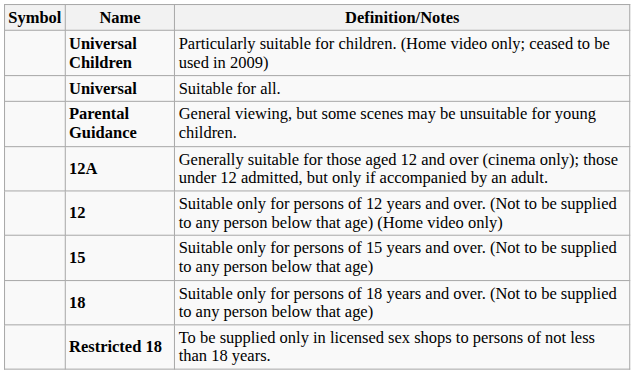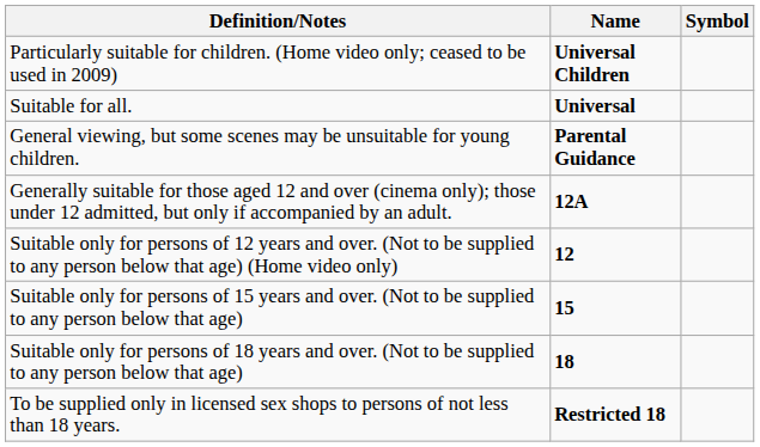columns swapped: Symbol <-> Definition/Notes
